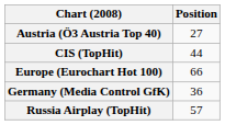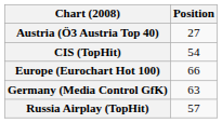CIS (TopHit) | Position: 44 -> 54
Germany (Media Control GfK) | Position: 36 -> 63
